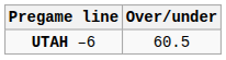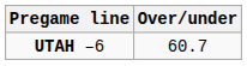UTAH –6 | Over/under: 60.5 -> 60.7
